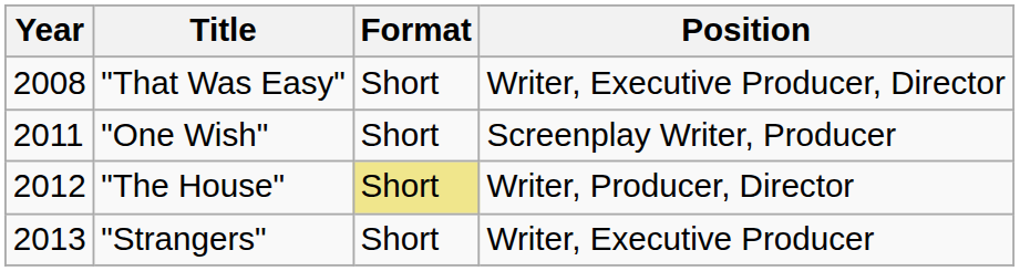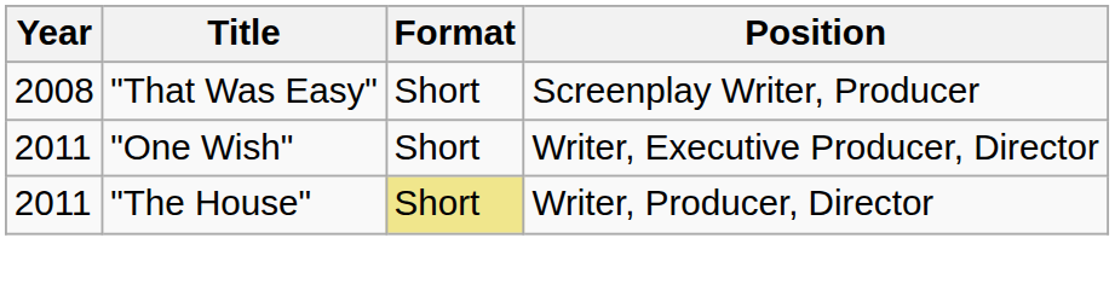"That Was Easy" | Position: Writer, Executive Producer, Director -> Screenplay Writer, Producer
"One Wish" | Position: Screenplay Writer, Producer -> Writer, Executive Producer, Director
"The House" | Year: 2012 -> 2011
- row: 2013 | "Strangers" | Short | Writer, Executive Producer
